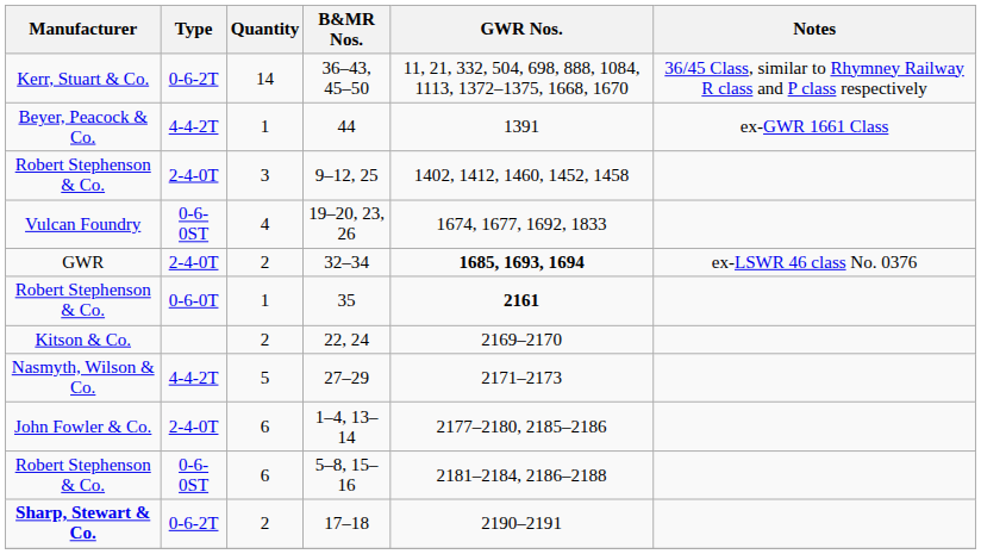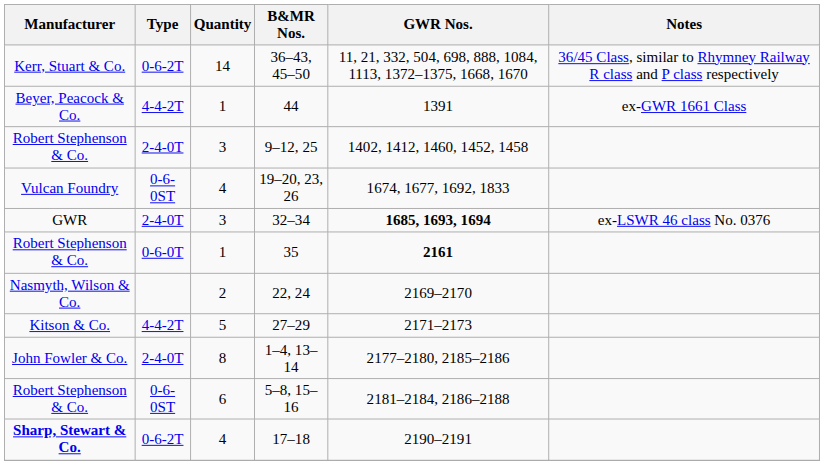32–34 | Quantity: 2 -> 3
22, 24 | Manufacturer: Kitson & Co. -> Nasmyth, Wilson & Co.
27–29 | Manufacturer: Nasmyth, Wilson & Co. -> Kitson & Co.
1–4, 13–14 | Quantity: 6 -> 8
17–18 | Quantity: 2 -> 4
